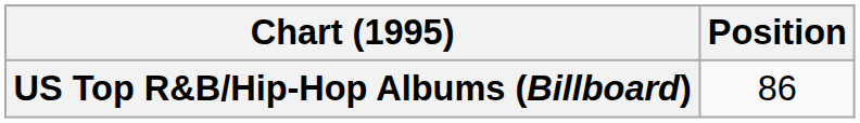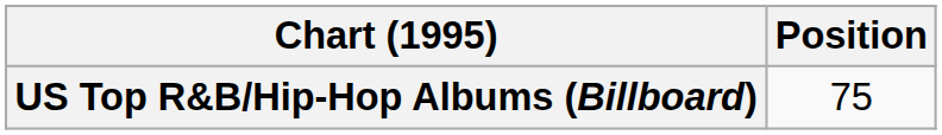US Top R&B/Hip-Hop Albums (Billboard) | Position: 86 -> 75
